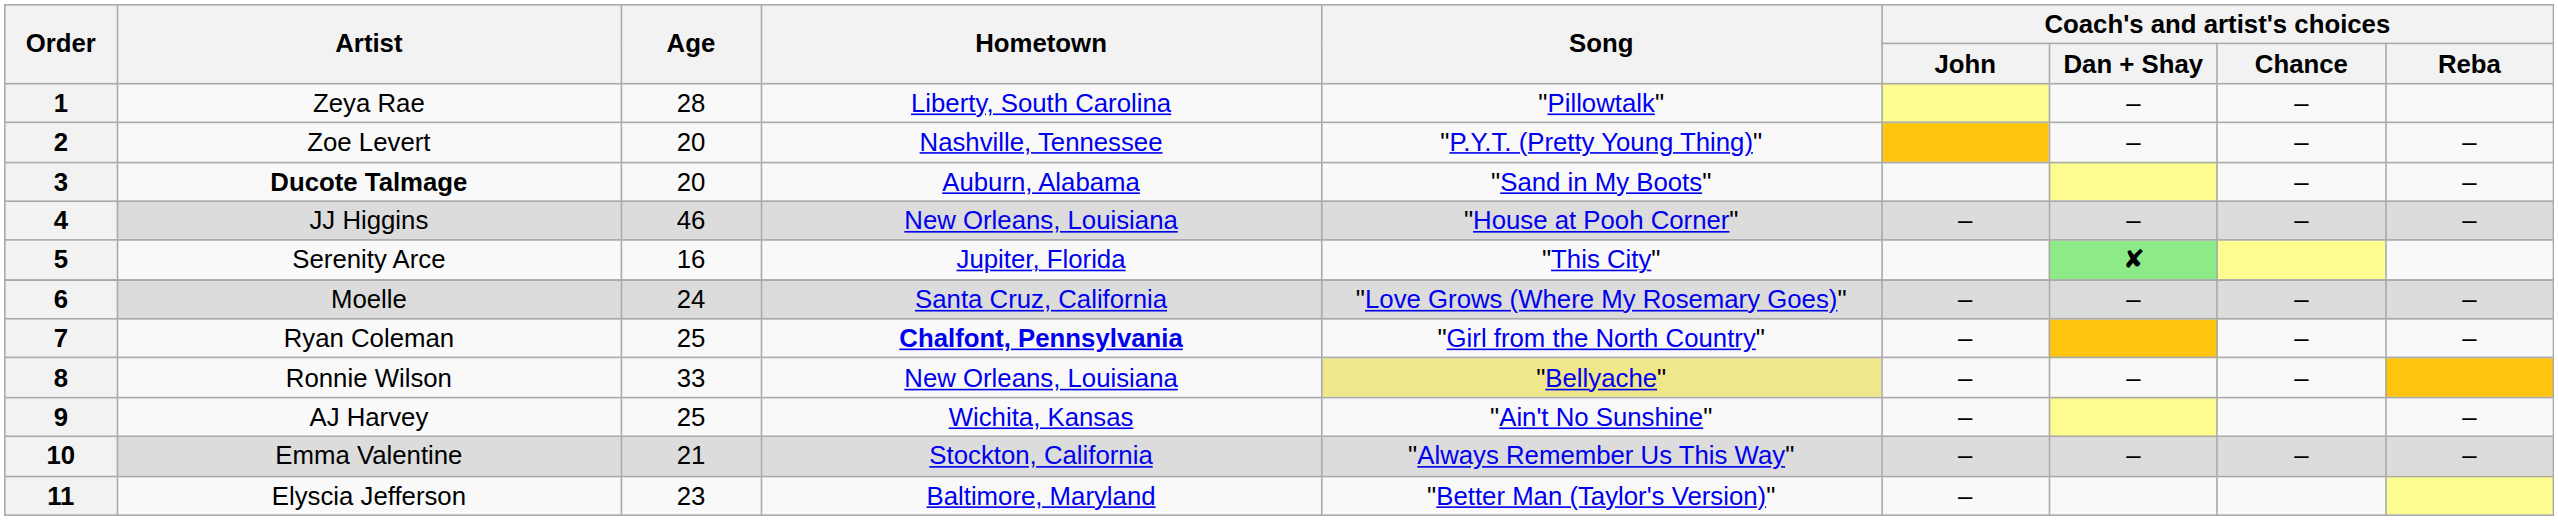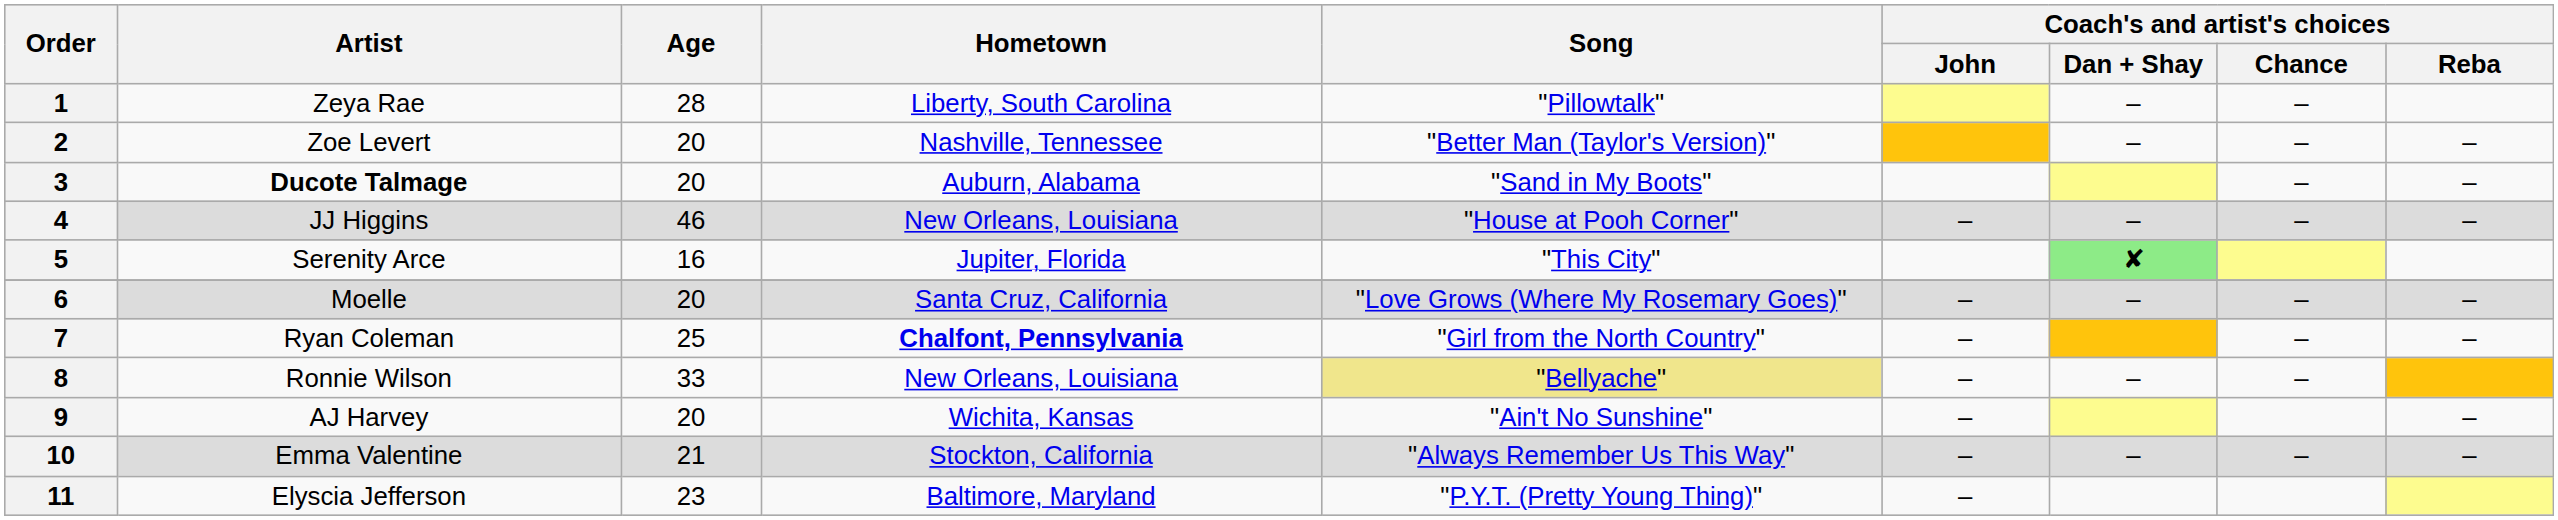2 | Song: "P.Y.T. (Pretty Young Thing)" -> "Better Man (Taylor's Version)"
6 | Age: 24 -> 20
9 | Age: 25 -> 20
11 | Song: "Better Man (Taylor's Version)" -> "P.Y.T. (Pretty Young Thing)"
